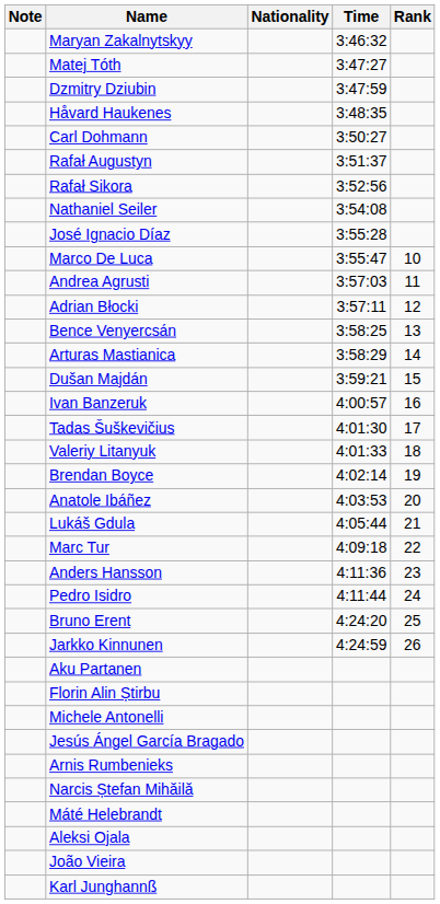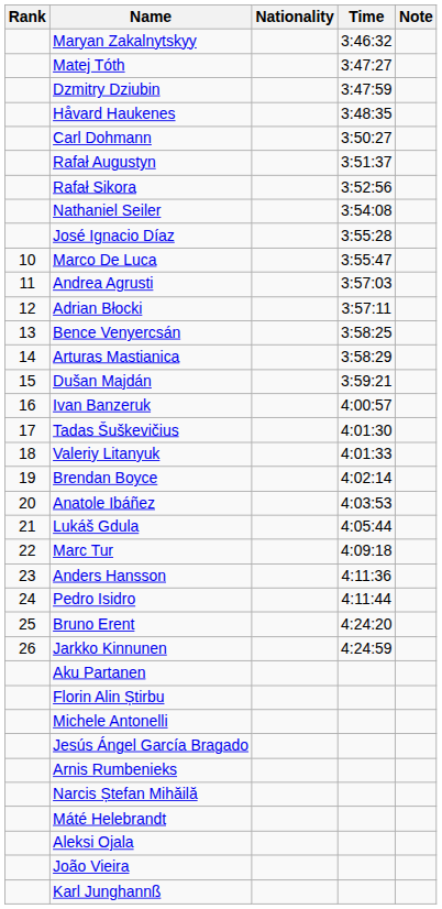columns swapped: Rank <-> Note
